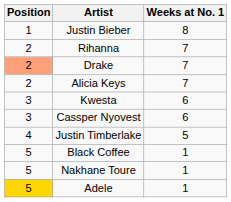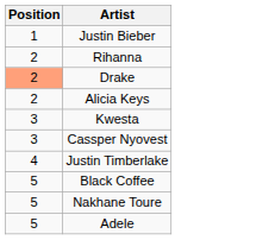- column: Weeks at No. 1 | 8 | 7 | 7 | 7 | 6 | 6 | 5 | 1 | 1 | 1
Adele | Position: gold background -> no background
